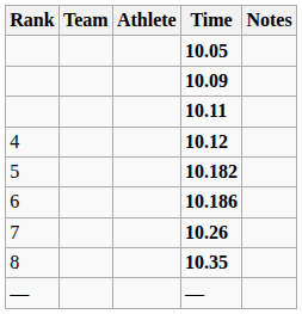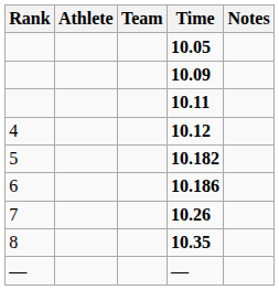columns swapped: Athlete <-> Team
